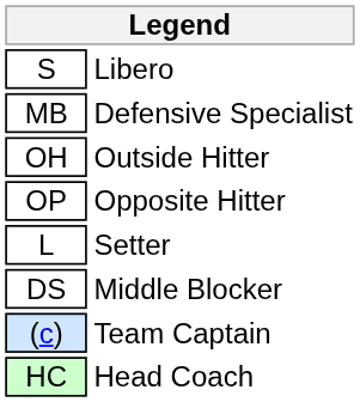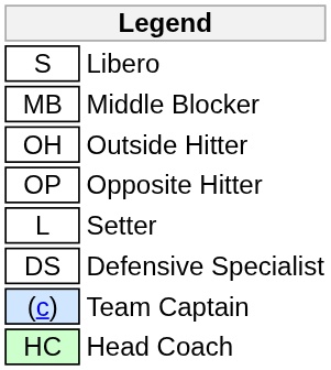MB | column 2: Defensive Specialist -> Middle Blocker
DS | column 2: Middle Blocker -> Defensive Specialist
